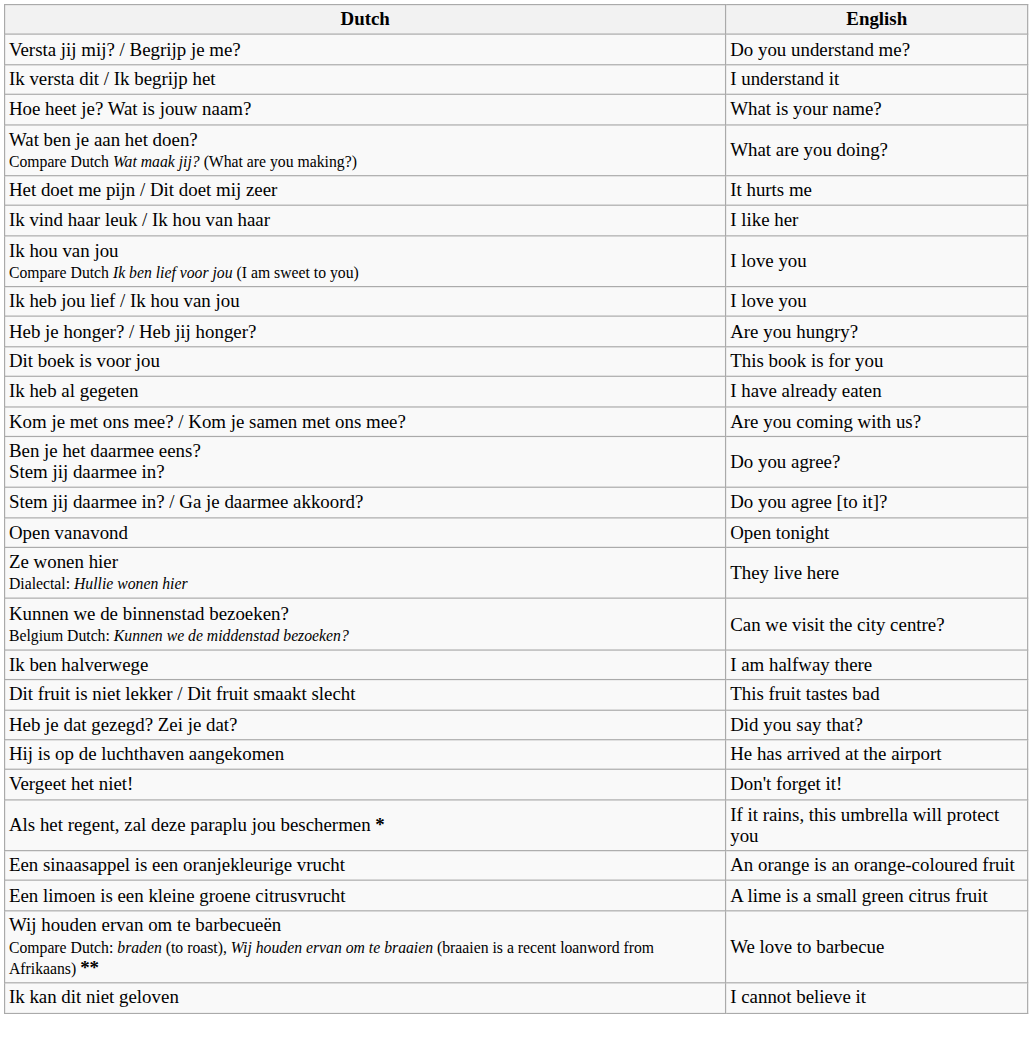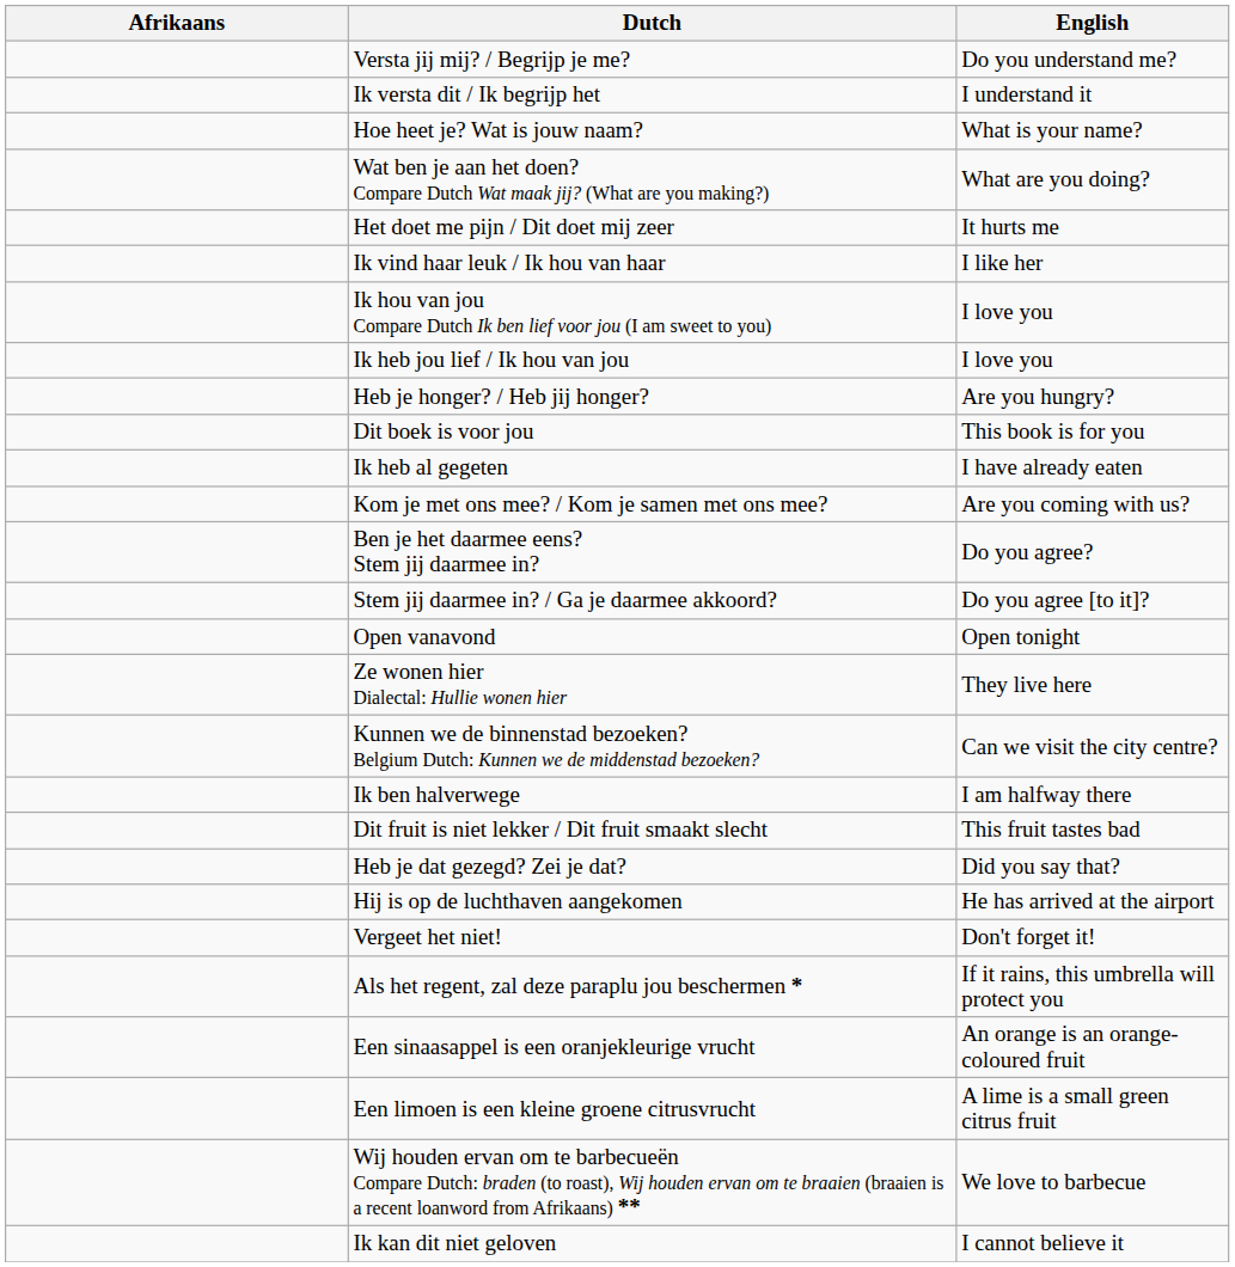+ column: Afrikaans
